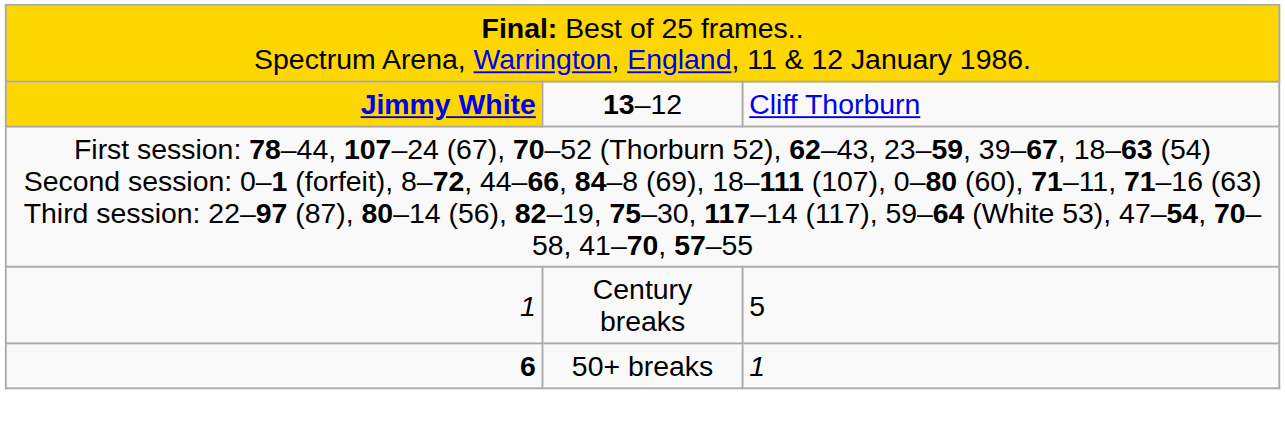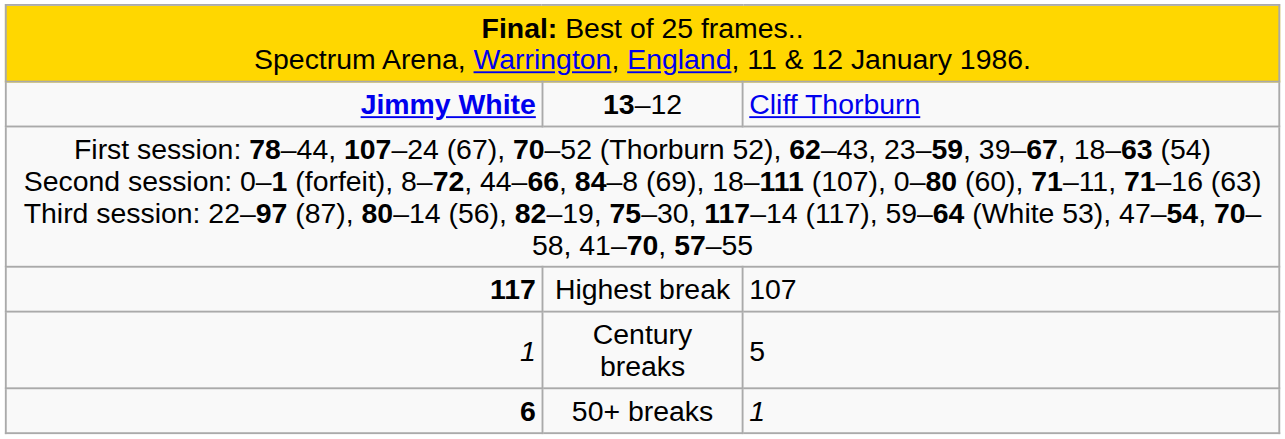13–12 | column 1: gold background -> no background
+ row: 117 | Highest break | 107
